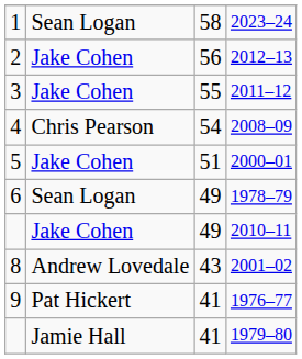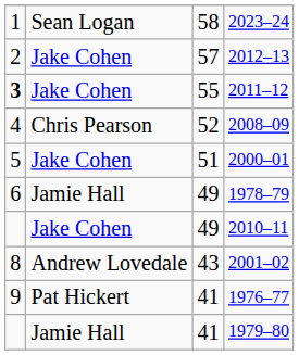2012–13 | column 3: 56 -> 57
2011–12 | column 1: normal -> bold
2008–09 | column 3: 54 -> 52
1978–79 | column 2: Sean Logan -> Jamie Hall
